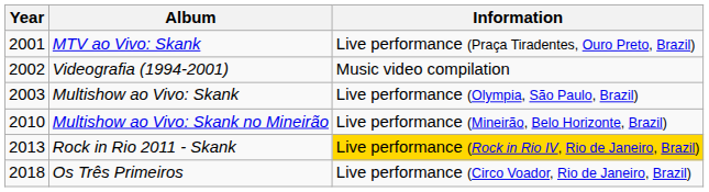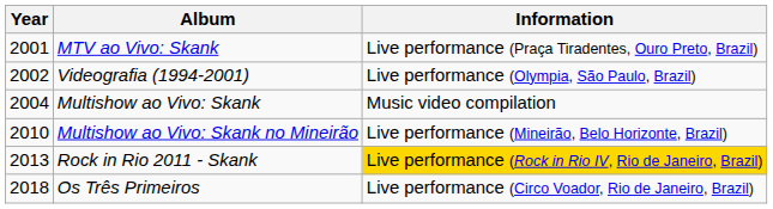Videografia (1994-2001) | Information: Music video compilation -> Live performance (Olympia, São Paulo, Brazil)
Multishow ao Vivo: Skank | Year: 2003 -> 2004
Multishow ao Vivo: Skank | Information: Live performance (Olympia, São Paulo, Brazil) -> Music video compilation
